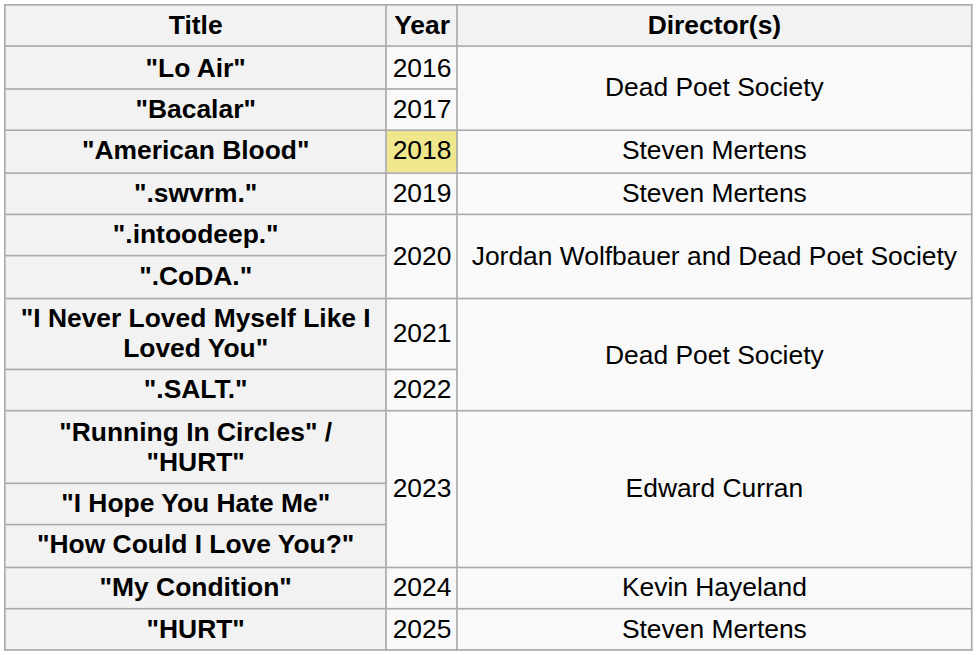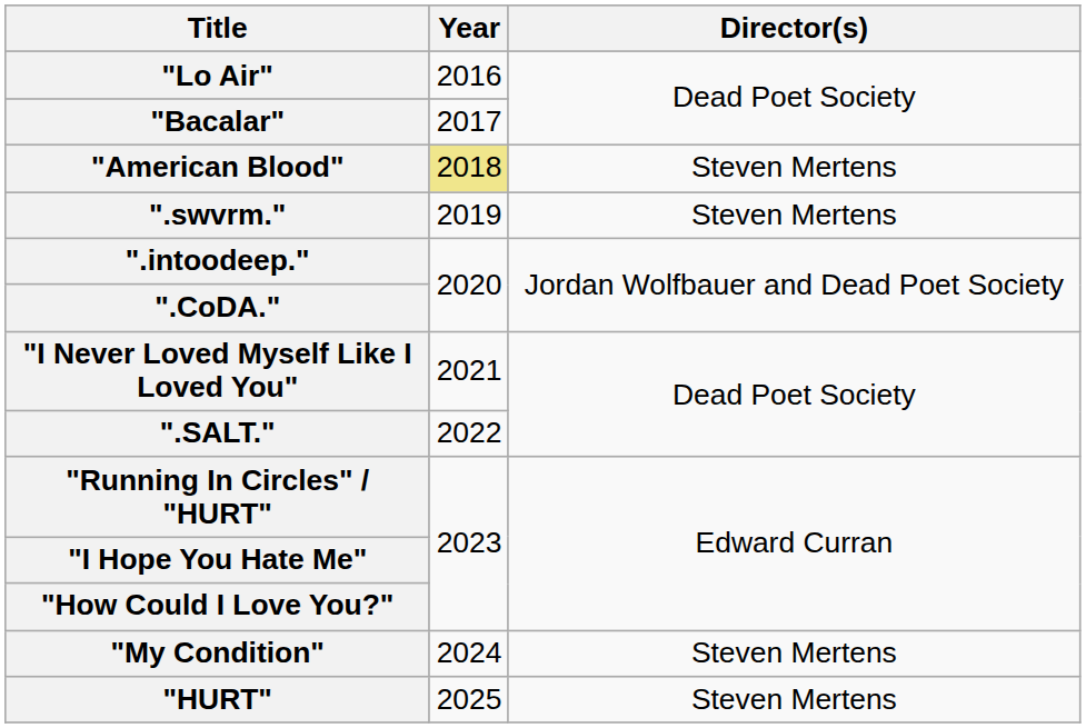"My Condition" | Director(s): Kevin Hayeland -> Steven Mertens
